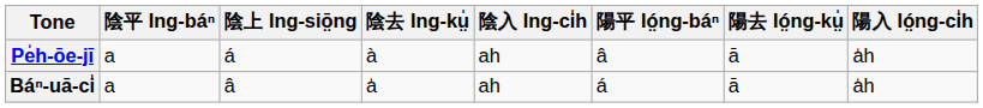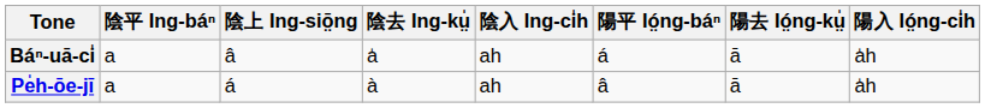rows swapped: Báⁿ-uā-ci̍ <-> Pe̍h-ōe-jī
